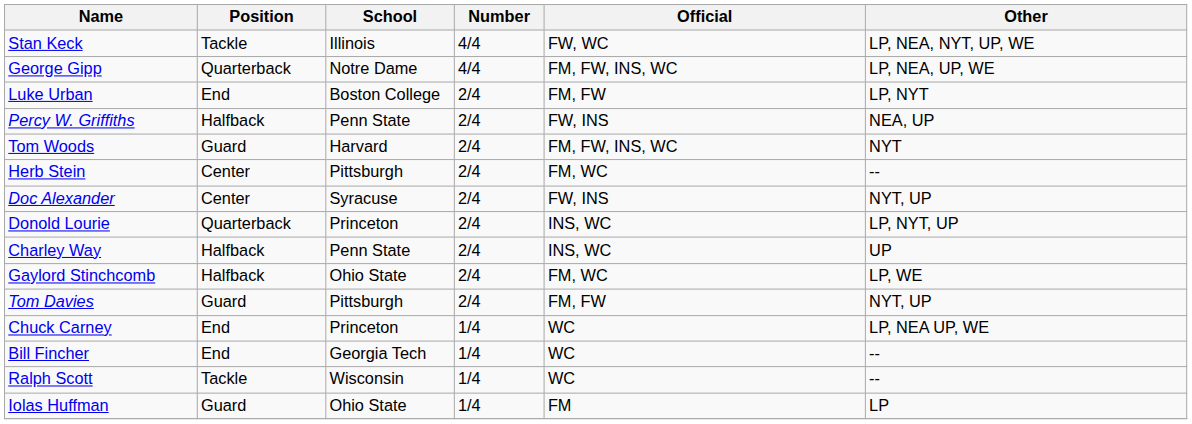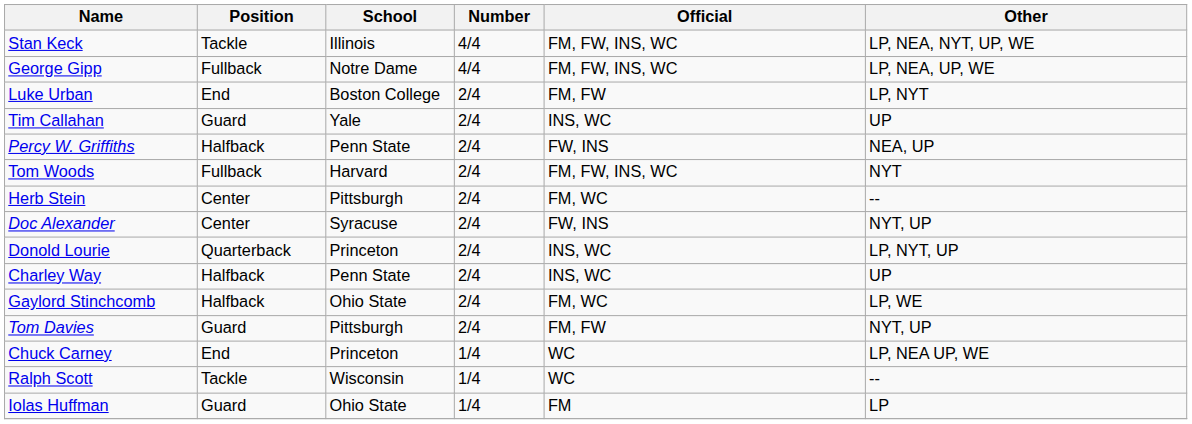Stan Keck | Official: FW, WC -> FM, FW, INS, WC
George Gipp | Position: Quarterback -> Fullback
+ row: Tim Callahan | Guard | Yale | 2/4 | INS, WC | UP
Tom Woods | Position: Guard -> Fullback
- row: Bill Fincher | End | Georgia Tech | 1/4 | WC | --
